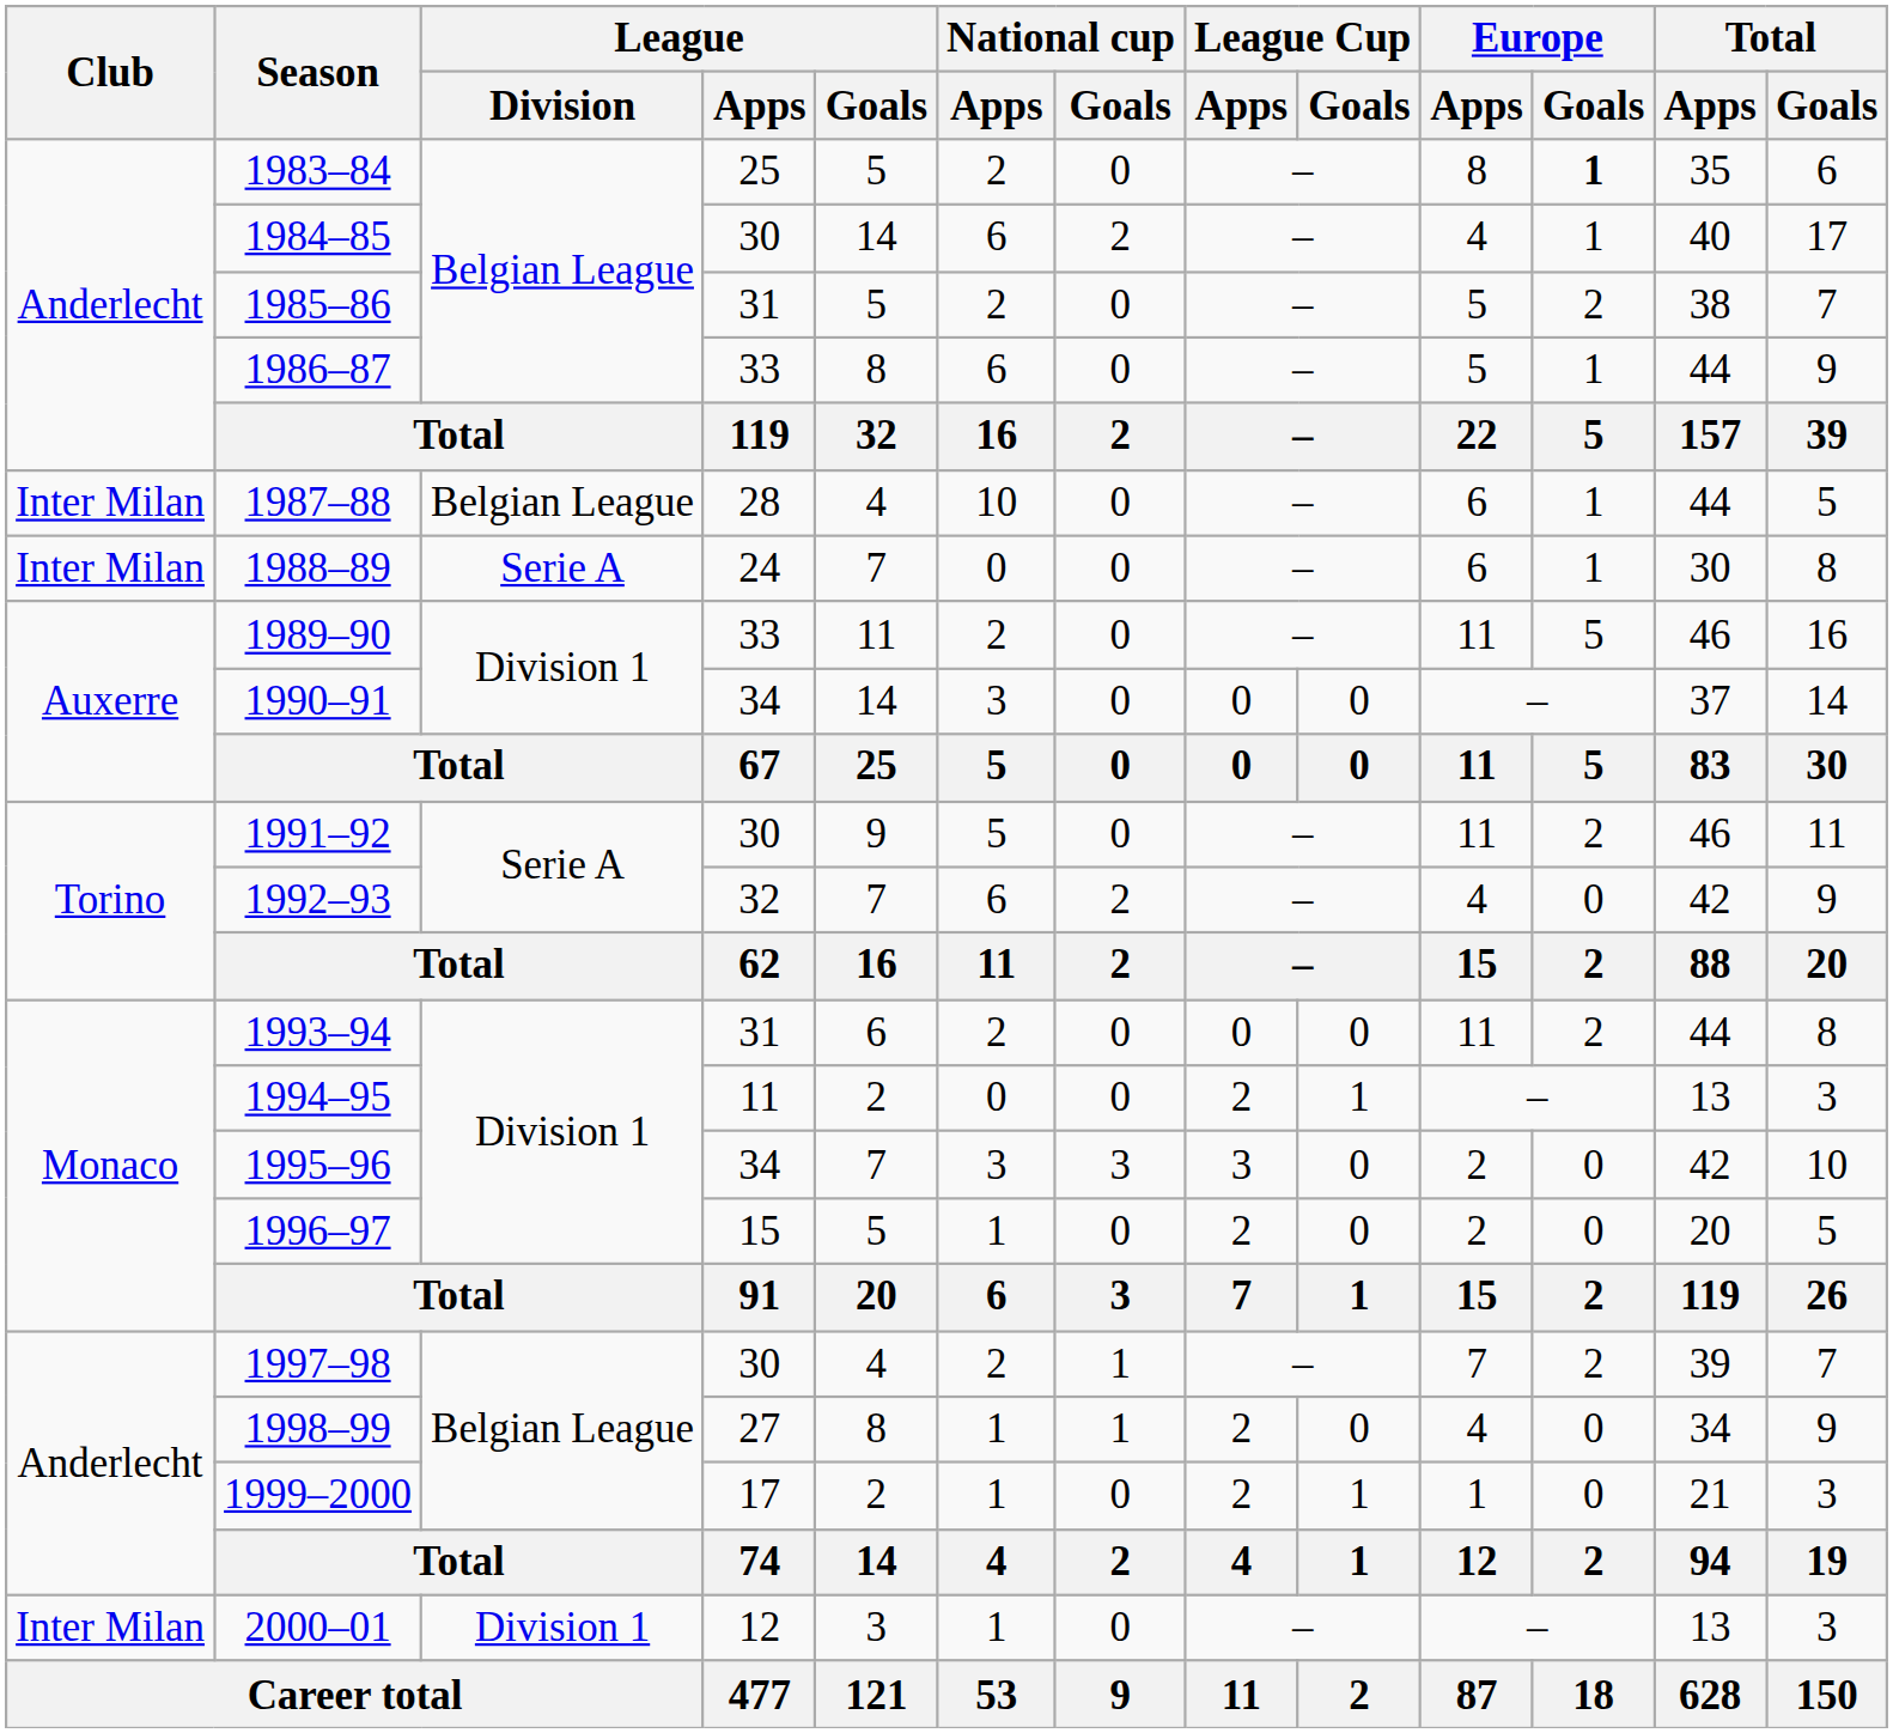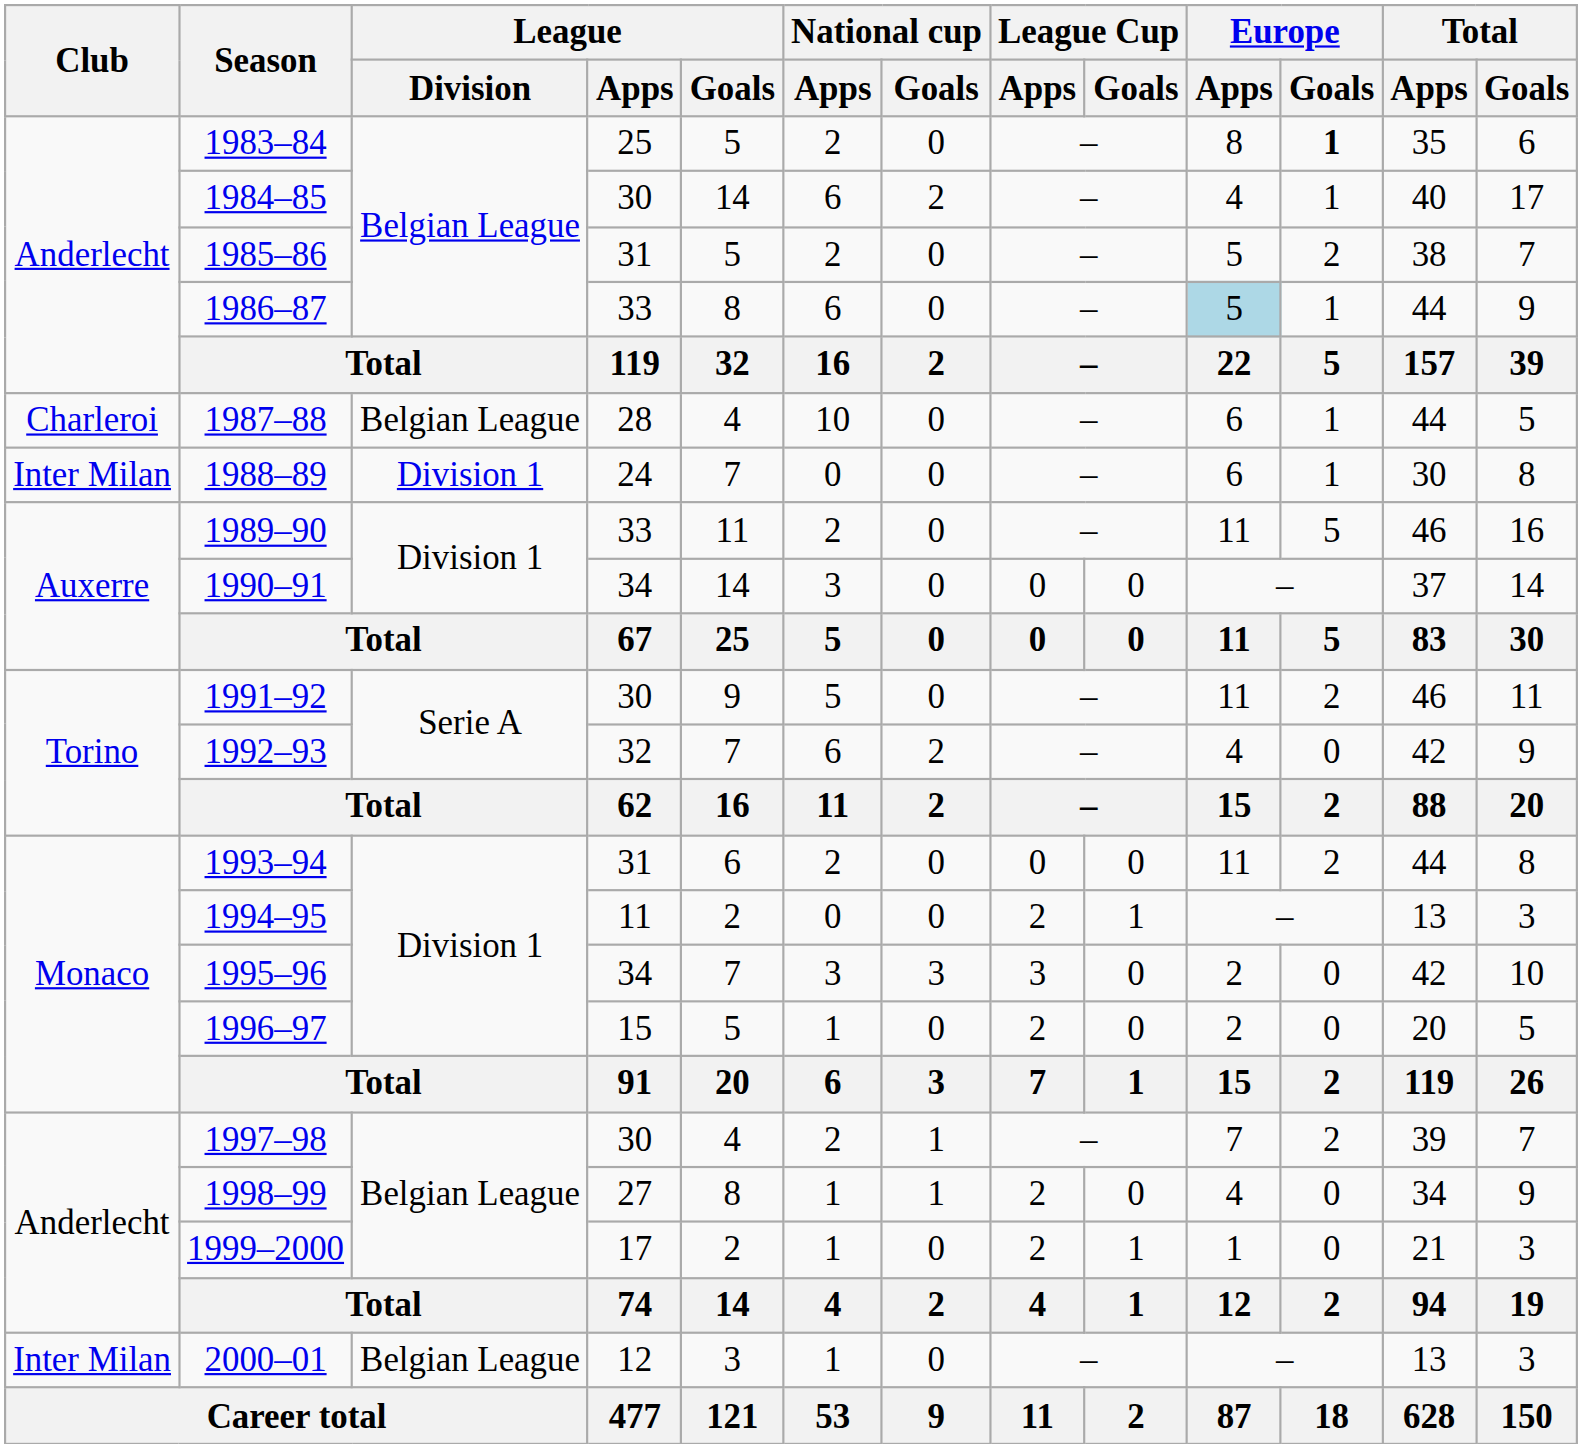1986–87 | Europe / Apps: no background -> lightblue background
1987–88 | Club: Inter Milan -> Charleroi
1988–89 | League / Division: Serie A -> Division 1
2000–01 | League / Division: Division 1 -> Belgian League
